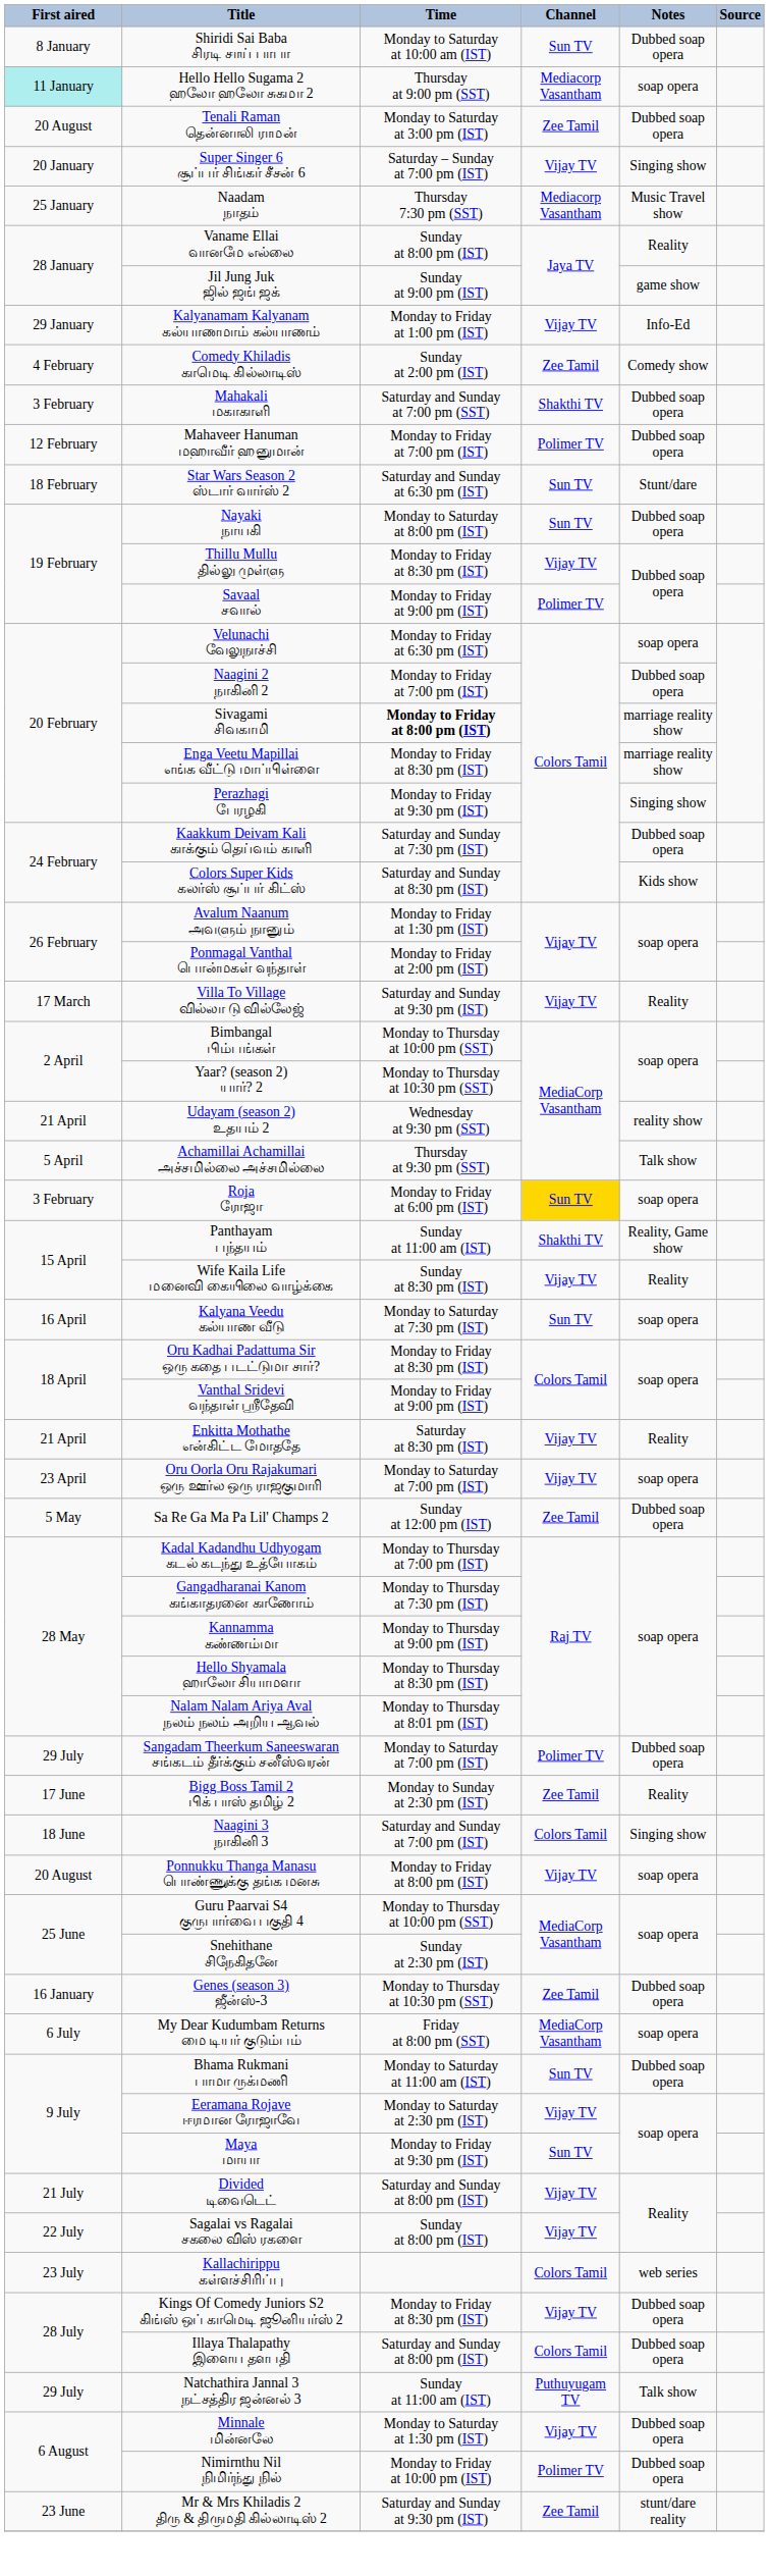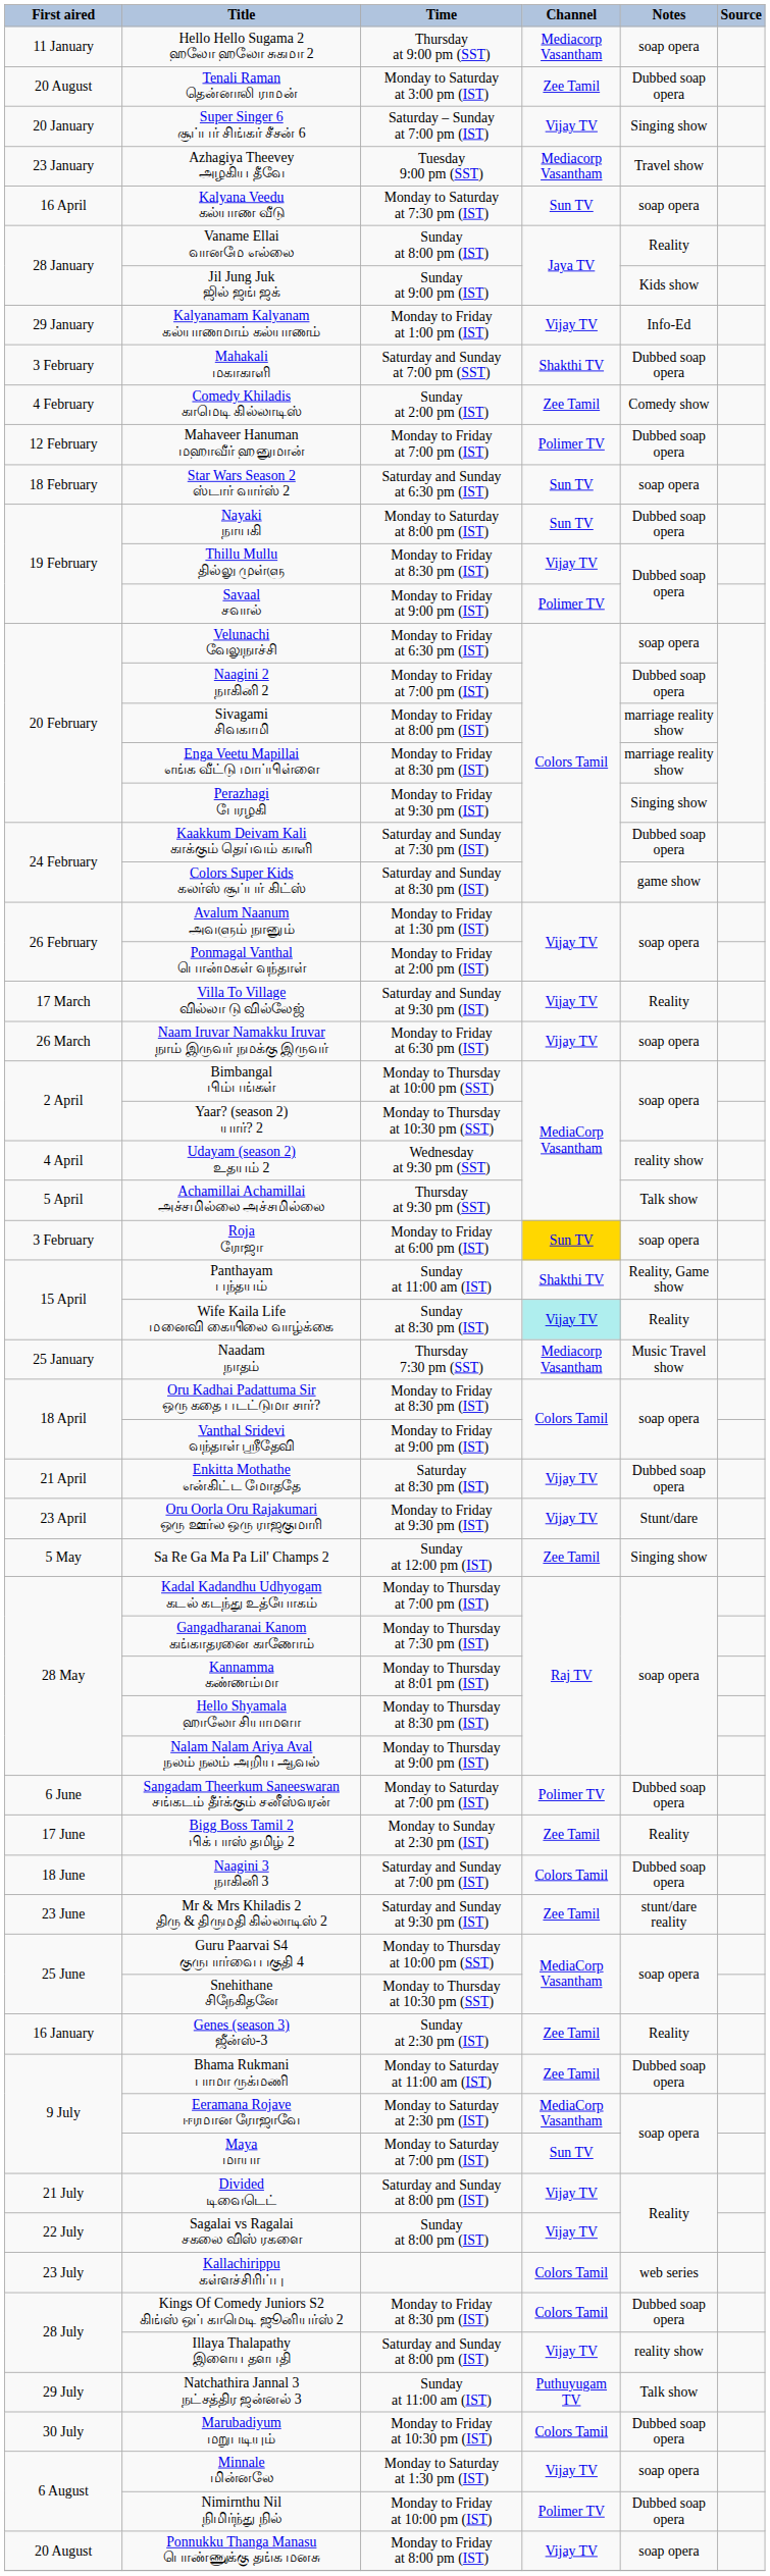- row: 8 January | Shiridi Sai Baba சிரடி சாய் பாபா | Monday to Saturday at 10:00 am (IST) | Sun TV | Dubbed soap opera
Hello Hello Sugama 2 ஹலோ ஹலோ சுகமா 2 | First aired: paleturquoise background -> no background
+ row: 23 January | Azhagiya Theevey அழகிய தீவே | Tuesday 9:00 pm (SST) | Mediacorp Vasantham | Travel show
rows swapped: Naadam நாதம் <-> Kalyana Veedu கல்யாண வீடு
Jil Jung Juk ஜில் ஜங் ஜக் | Notes: game show -> Kids show
rows swapped: Mahakali மகாகாளி <-> Comedy Khiladis காமெடி கில்லாடிஸ்
Star Wars Season 2 ஸ்டார் வார்ஸ் 2 | Notes: Stunt/dare -> soap opera
Sivagami சிவகாமி | Time: bold -> normal
Colors Super Kids கலர்ஸ் சூப்பர் கிட்ஸ் | Notes: Kids show -> game show
+ row: 26 March | Naam Iruvar Namakku Iruvar நாம் இருவர் நமக்கு இருவர் | Monday to Friday at 6:30 pm (IST) | Vijay TV | soap opera
Udayam (season 2) உதயம் 2 | First aired: 21 April -> 4 April
Wife Kaila Life மனைவி கையிலை வாழ்க்கை | Channel: no background -> paleturquoise background
Enkitta Mothathe என்கிட்ட மோததே | Notes: Reality -> Dubbed soap opera
Oru Oorla Oru Rajakumari ஒரு ஊர்ல ஒரு ராஜகுமாரி | Time: Monday to Saturday at 7:00 pm (IST) -> Monday to Friday at 9:30 pm (IST)
Oru Oorla Oru Rajakumari ஒரு ஊர்ல ஒரு ராஜகுமாரி | Notes: soap opera -> Stunt/dare
Sa Re Ga Ma Pa Lil' Champs 2 | Notes: Dubbed soap opera -> Singing show
Kannamma கண்ணம்மா | Time: Monday to Thursday at 9:00 pm (IST) -> Monday to Thursday at 8:01 pm (IST)
Nalam Nalam Ariya Aval நலம் நலம் அறிய ஆவல் | Time: Monday to Thursday at 8:01 pm (IST) -> Monday to Thursday at 9:00 pm (IST)
Sangadam Theerkum Saneeswaran சங்கடம் தீர்க்கும் சனீஸ்வரன் | First aired: 29 July -> 6 June
Naagini 3 நாகினி 3 | Notes: Singing show -> Dubbed soap opera
rows swapped: Mr & Mrs Khiladis 2 திரு & திருமதி கில்லாடிஸ் 2 <-> Ponnukku Thanga Manasu பொண்ணுக்கு தங்க மனசு
Snehithane சிநேகிதனே | Time: Sunday at 2:30 pm (IST) -> Monday to Thursday at 10:30 pm (SST)
Genes (season 3) ஜீன்ஸ்-3 | Time: Monday to Thursday at 10:30 pm (SST) -> Sunday at 2:30 pm (IST)
Genes (season 3) ஜீன்ஸ்-3 | Notes: Dubbed soap opera -> Reality
- row: 6 July | My Dear Kudumbam Returns மை டியர் குடும்பம் | Friday at 8:00 pm (SST) | MediaCorp Vasantham | soap opera
Bhama Rukmani பாமா ருக்மணி | Channel: Sun TV -> Zee Tamil
Eeramana Rojave ஈரமான ரோஜாவே | Channel: Vijay TV -> MediaCorp Vasantham
Maya மாயா | Time: Monday to Friday at 9:30 pm (IST) -> Monday to Saturday at 7:00 pm (IST)
Kings Of Comedy Juniors S2 கிங்ஸ் ஒப் காமெடி ஜூனியர்ஸ் 2 | Channel: Vijay TV -> Colors Tamil
Illaya Thalapathy இளைய தளபதி | Channel: Colors Tamil -> Vijay TV
Illaya Thalapathy இளைய தளபதி | Notes: Dubbed soap opera -> reality show
+ row: 30 July | Marubadiyum மறுபடியும் | Monday to Friday at 10:30 pm (IST) | Colors Tamil | Dubbed soap opera
Minnale மின்னலே | Notes: Dubbed soap opera -> soap opera
